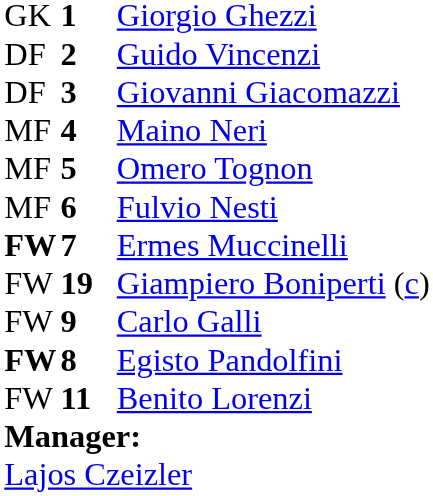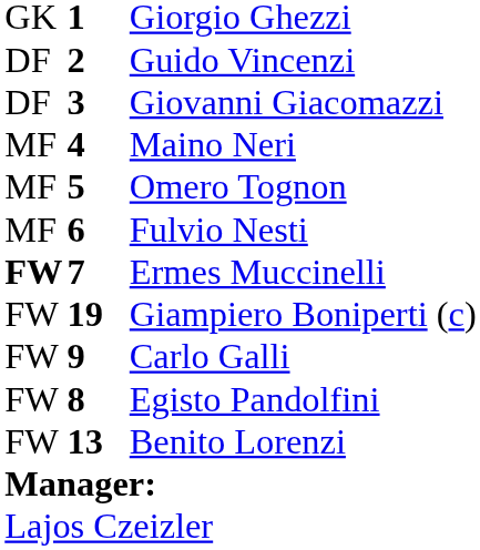Egisto Pandolfini | column 1: bold -> normal
Benito Lorenzi | column 2: 11 -> 13
